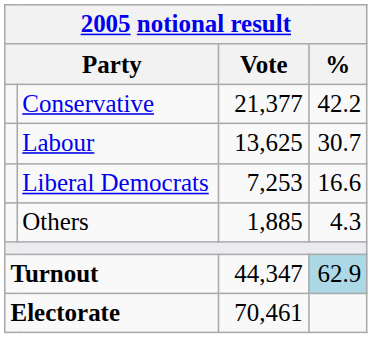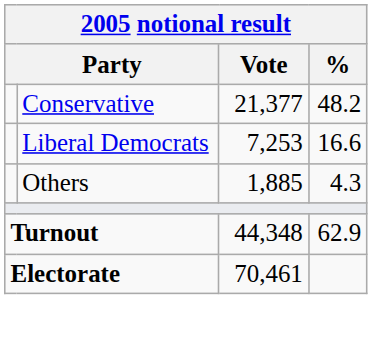Conservative | %: 42.2 -> 48.2
- row: Labour | 13,625 | 30.7
Turnout | Vote: 44,347 -> 44,348
Turnout | %: lightblue background -> no background
